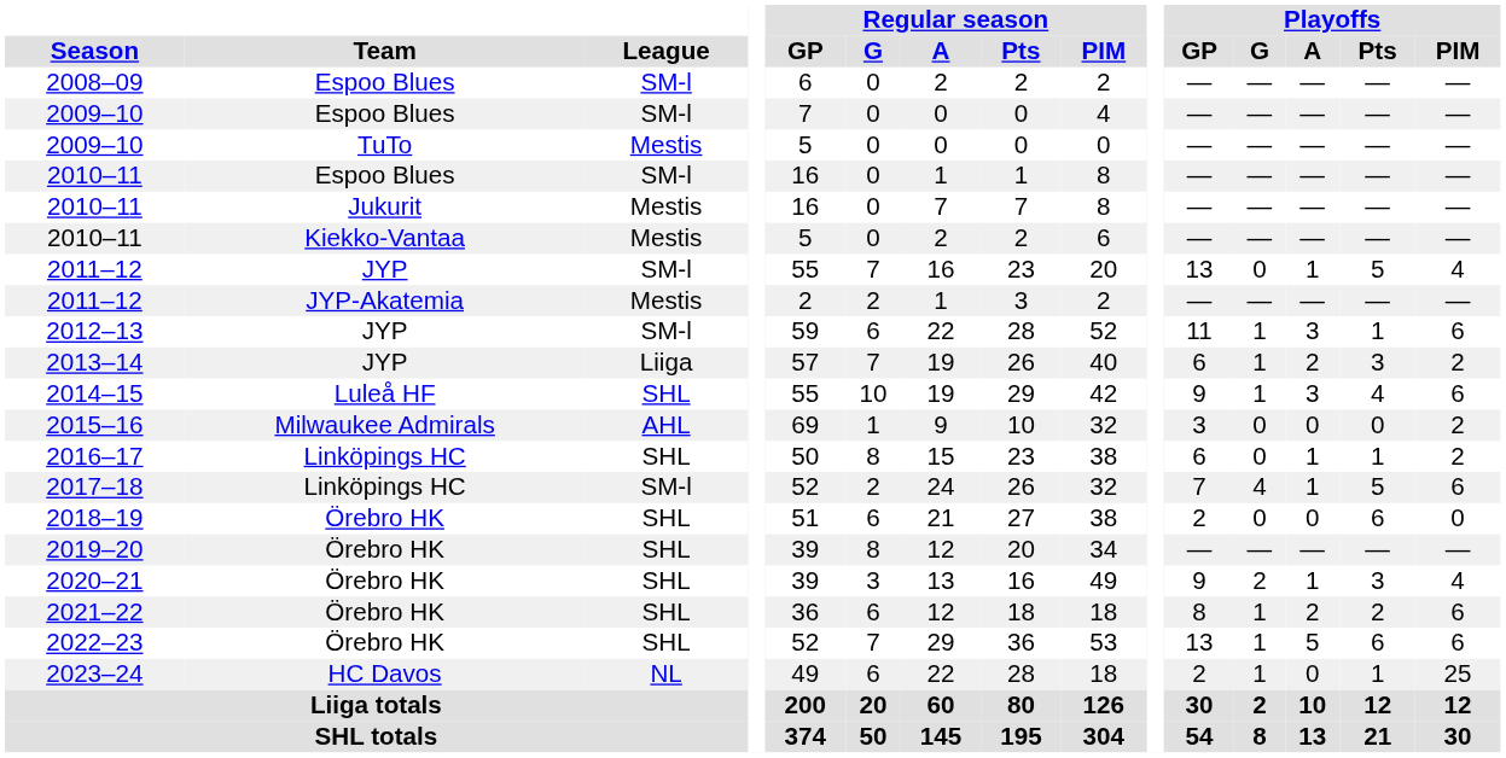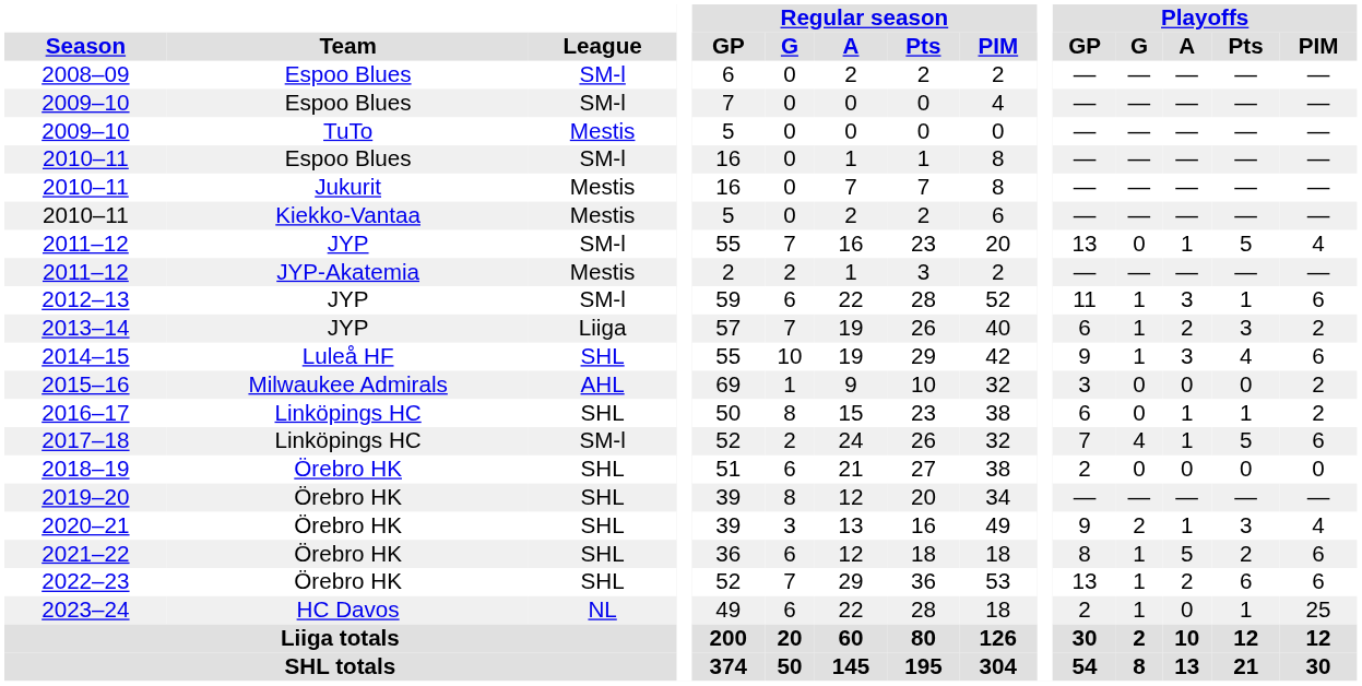2018–19 | Playoffs / Pts: 6 -> 0
2021–22 | Playoffs / A: 2 -> 5
2022–23 | Playoffs / A: 5 -> 2
